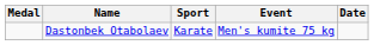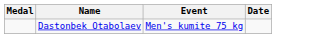- column: Sport | Karate
